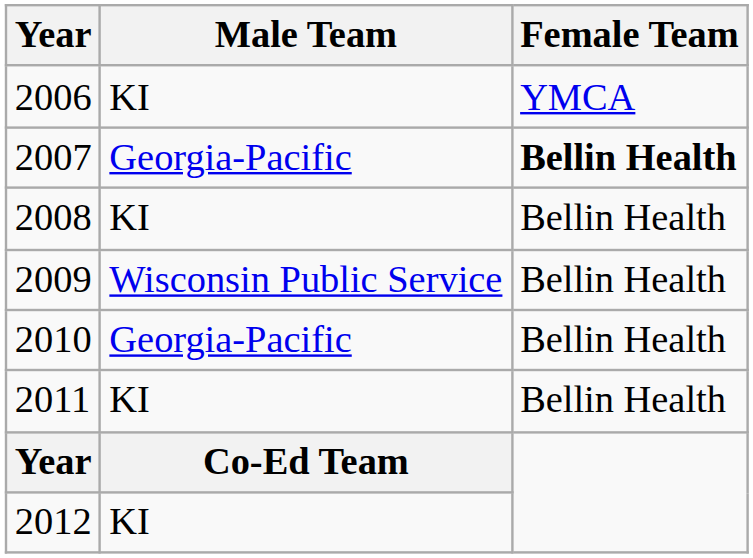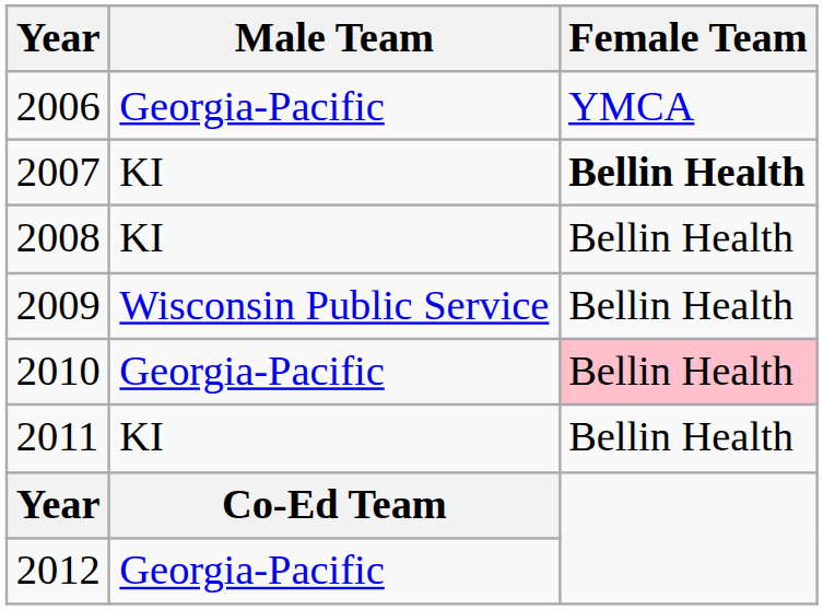2006 | Male Team: KI -> Georgia-Pacific
2007 | Male Team: Georgia-Pacific -> KI
2010 | Female Team: no background -> pink background
2012 | Male Team: KI -> Georgia-Pacific
